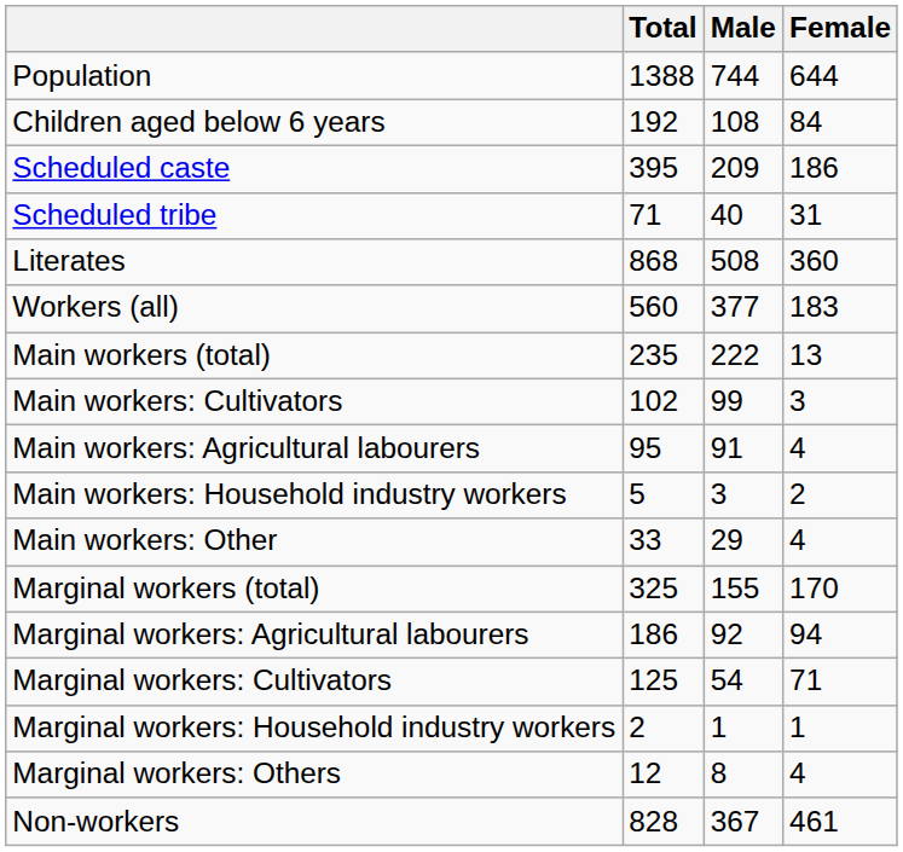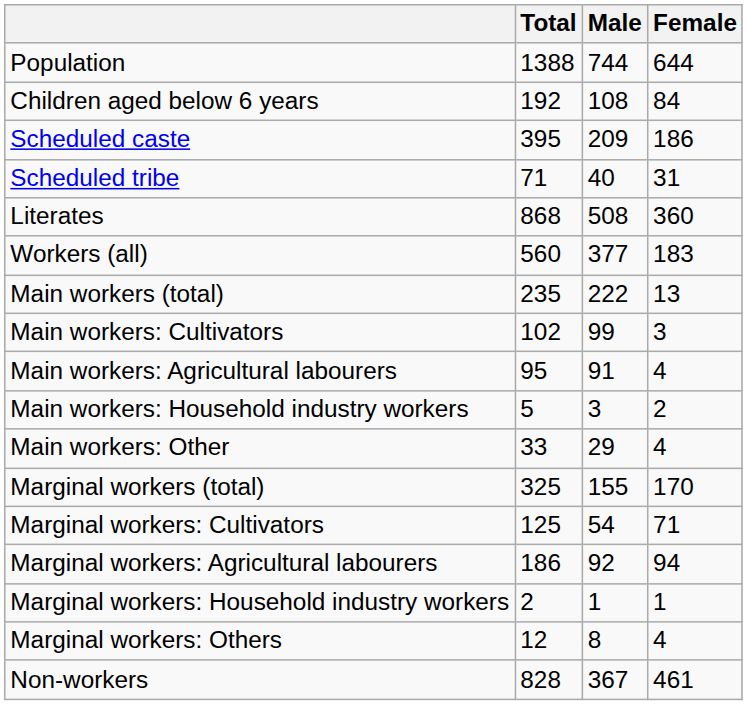rows swapped: Marginal workers: Cultivators <-> Marginal workers: Agricultural labourers
